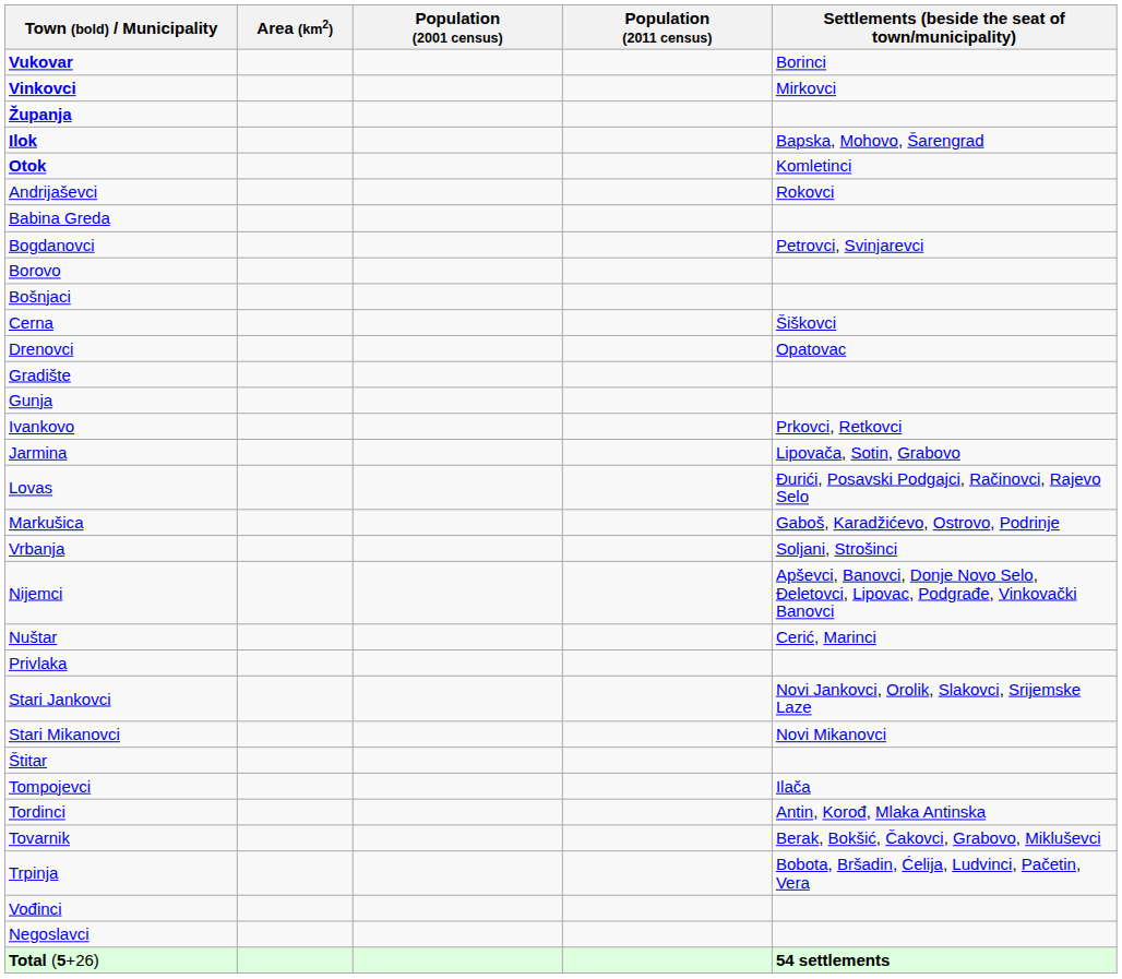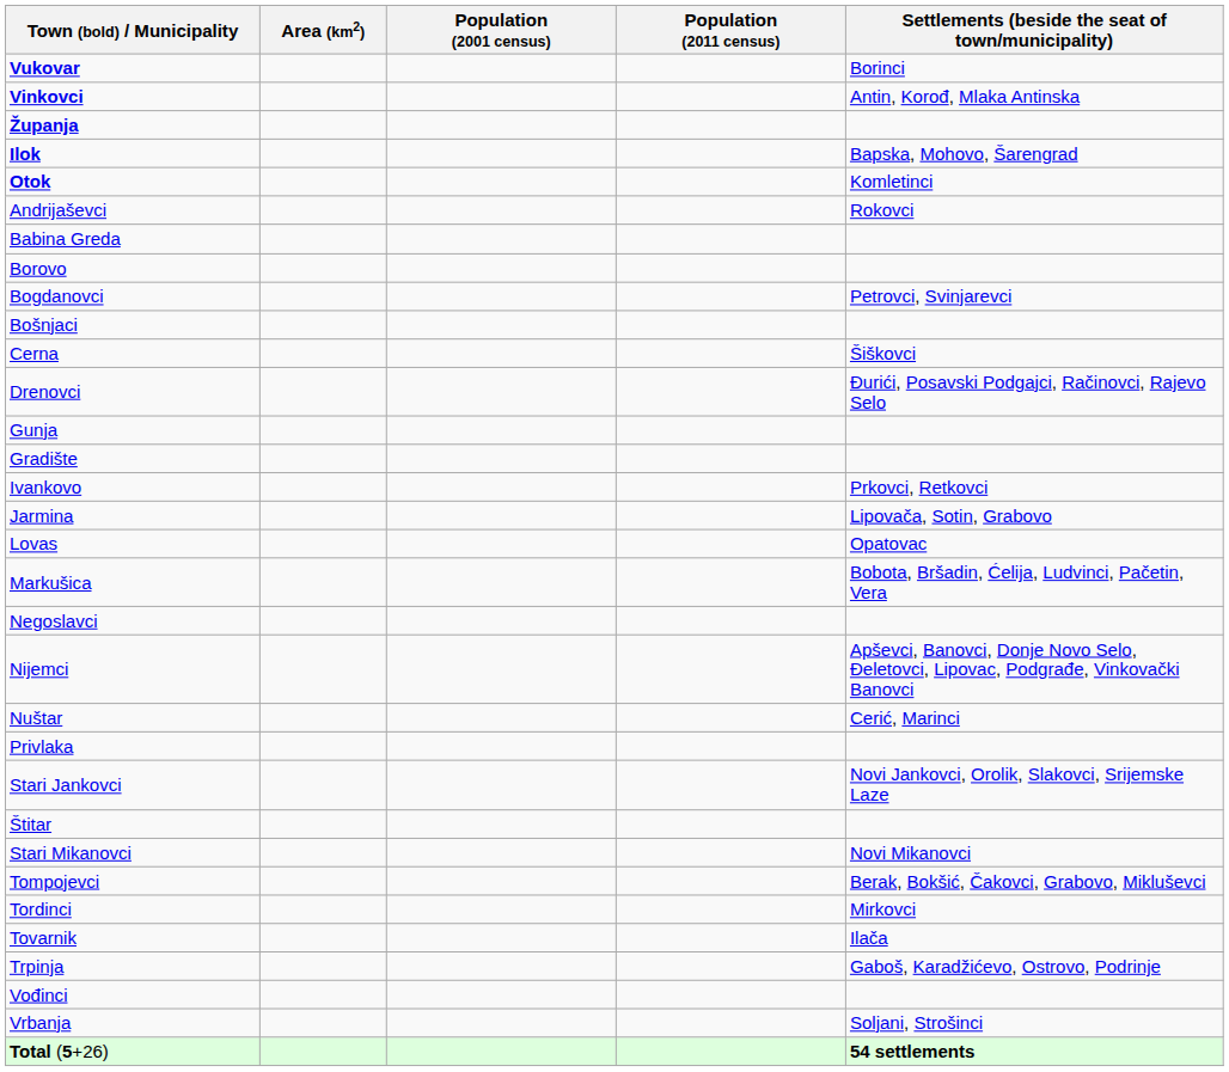Vinkovci | Settlements (beside the seat of town/municipality): Mirkovci -> Antin, Korođ, Mlaka Antinska
rows swapped: Bogdanovci <-> Borovo
Drenovci | Settlements (beside the seat of town/municipality): Opatovac -> Đurići, Posavski Podgajci, Račinovci, Rajevo Selo
rows swapped: Gradište <-> Gunja
Lovas | Settlements (beside the seat of town/municipality): Đurići, Posavski Podgajci, Račinovci, Rajevo Selo -> Opatovac
Markušica | Settlements (beside the seat of town/municipality): Gaboš, Karadžićevo, Ostrovo, Podrinje -> Bobota, Bršadin, Ćelija, Ludvinci, Pačetin, Vera
rows swapped: Negoslavci <-> Vrbanja
rows swapped: Stari Mikanovci <-> Štitar
Tompojevci | Settlements (beside the seat of town/municipality): Ilača -> Berak, Bokšić, Čakovci, Grabovo, Mikluševci
Tordinci | Settlements (beside the seat of town/municipality): Antin, Korođ, Mlaka Antinska -> Mirkovci
Tovarnik | Settlements (beside the seat of town/municipality): Berak, Bokšić, Čakovci, Grabovo, Mikluševci -> Ilača
Trpinja | Settlements (beside the seat of town/municipality): Bobota, Bršadin, Ćelija, Ludvinci, Pačetin, Vera -> Gaboš, Karadžićevo, Ostrovo, Podrinje
